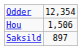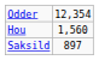Hou | column 2: 1,506 -> 1,560
